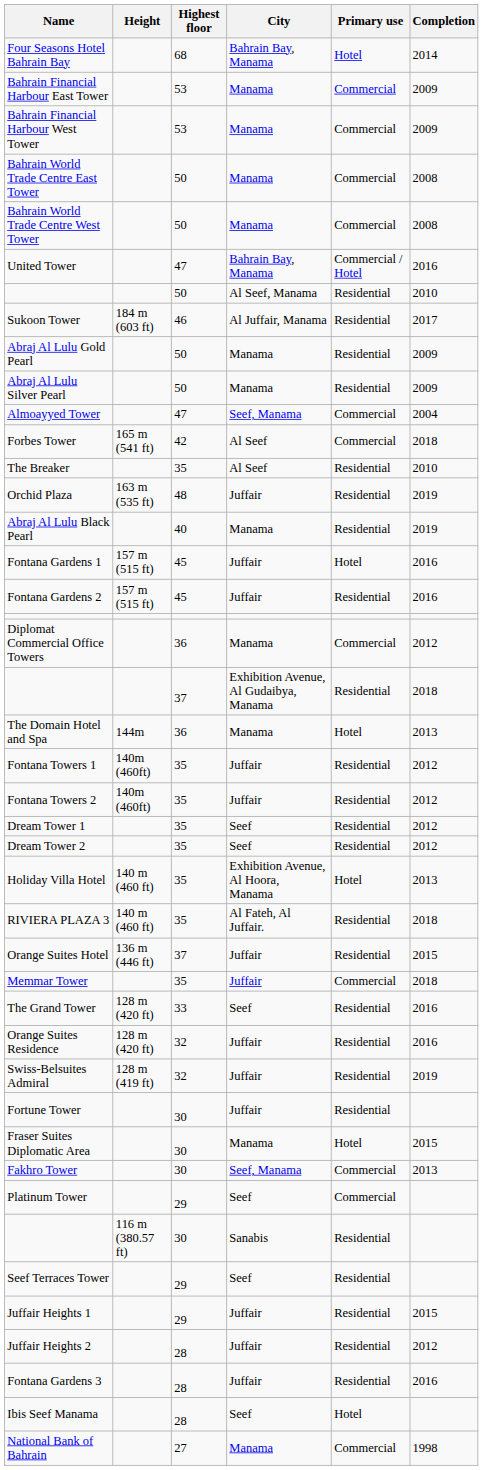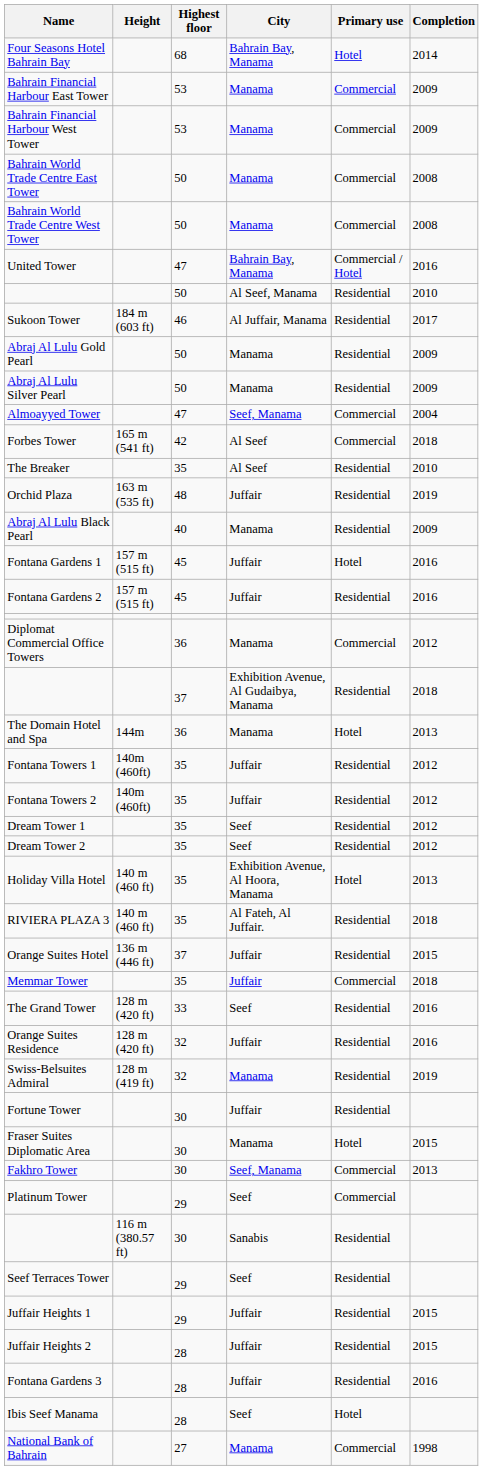Abraj Al Lulu Black Pearl | Completion: 2019 -> 2009
Swiss-Belsuites Admiral | City: Juffair -> Manama
Juffair Heights 2 | Completion: 2012 -> 2015
